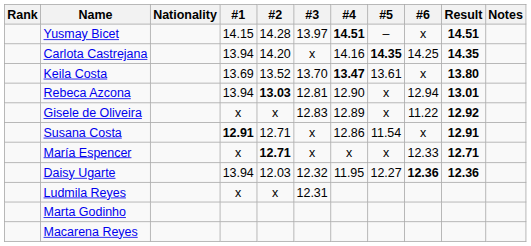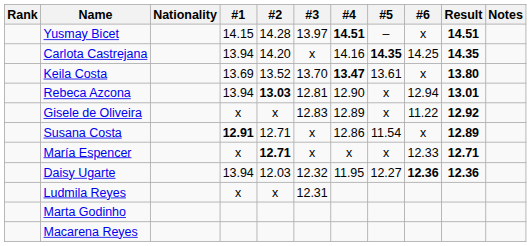Susana Costa | Result: 12.91 -> 12.89
